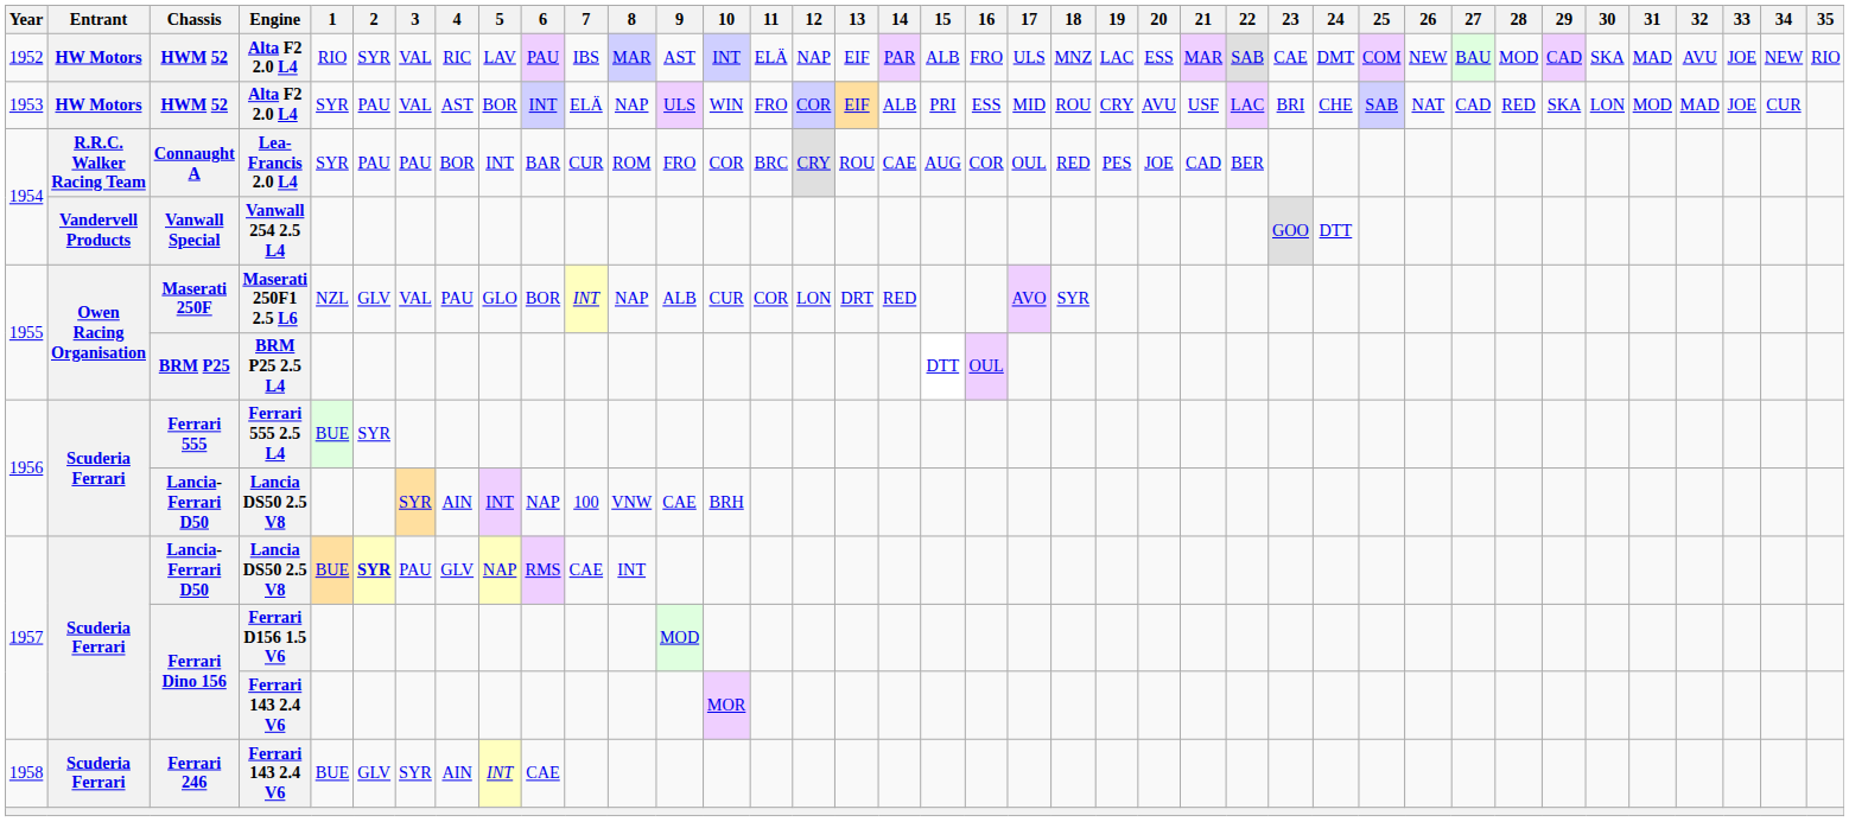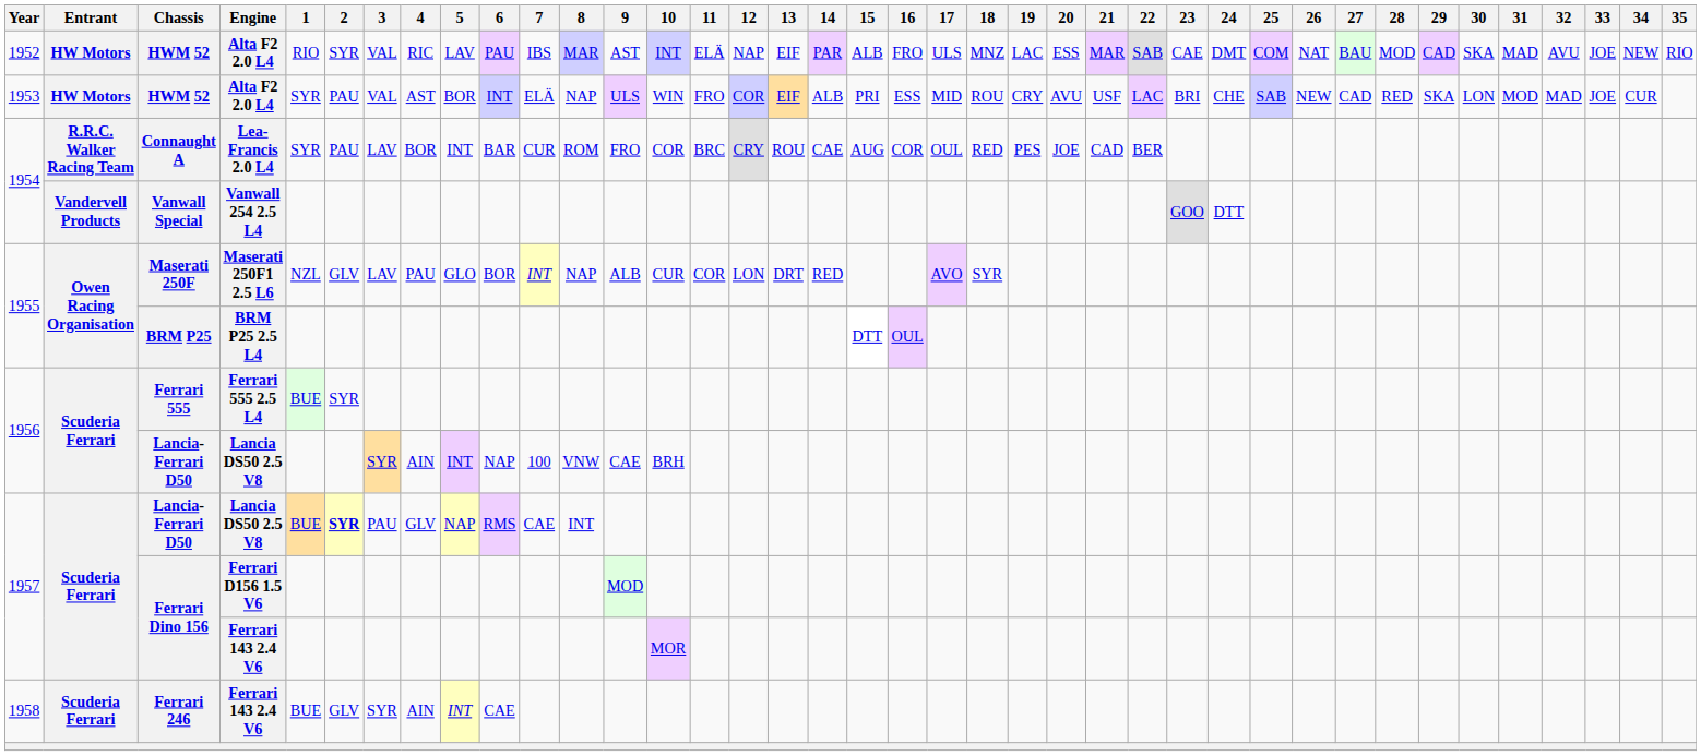1952 / HWM 52 | 26: NEW -> NAT
1953 / HWM 52 | 26: NAT -> NEW
Connaught A | 3: PAU -> LAV
Maserati 250F | 3: VAL -> LAV
